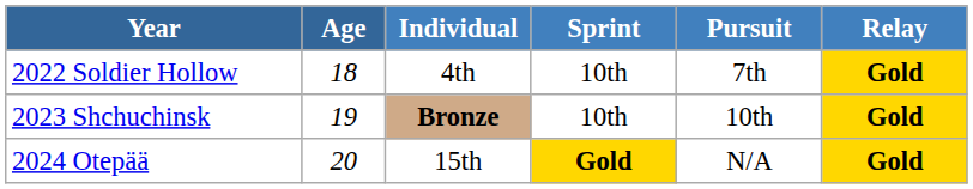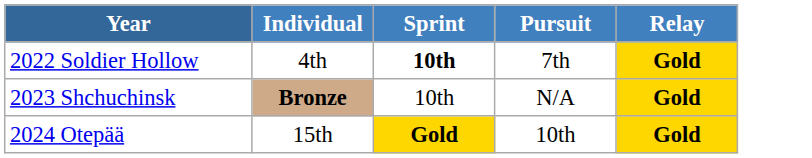- column: Age | 18 | 19 | 20
2022 Soldier Hollow | Sprint: normal -> bold
2023 Shchuchinsk | Pursuit: 10th -> N/A
2024 Otepää | Pursuit: N/A -> 10th
